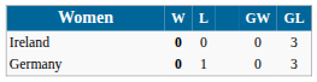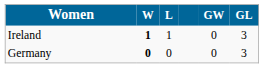Ireland | W: 0 -> 1
Ireland | L: 0 -> 1
Germany | L: 1 -> 0
